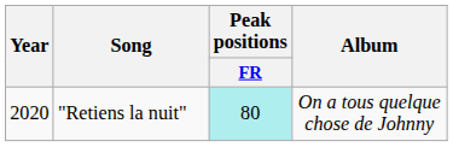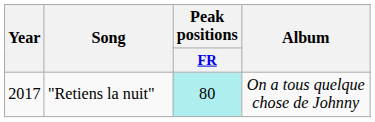"Retiens la nuit" | Year: 2020 -> 2017
